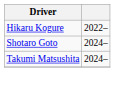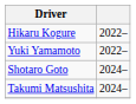+ row: Yuki Yamamoto | 2022–
